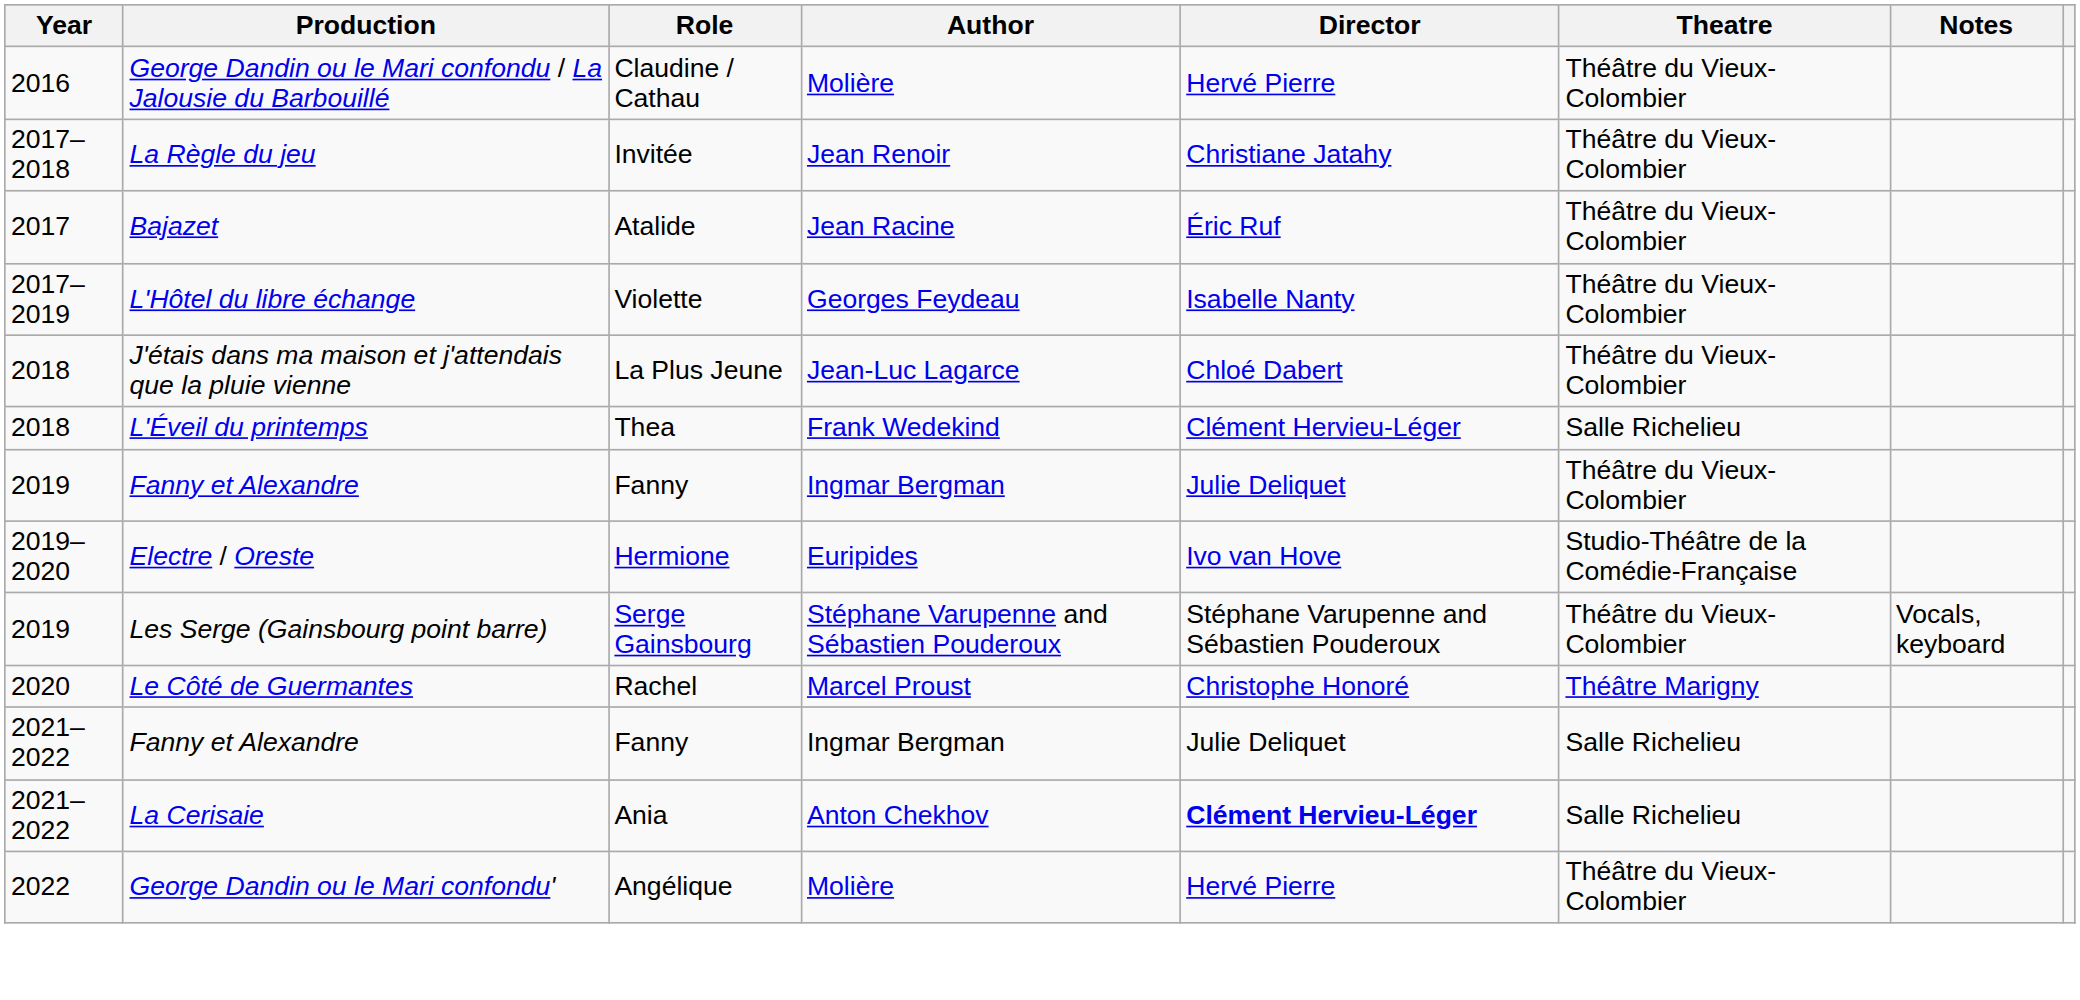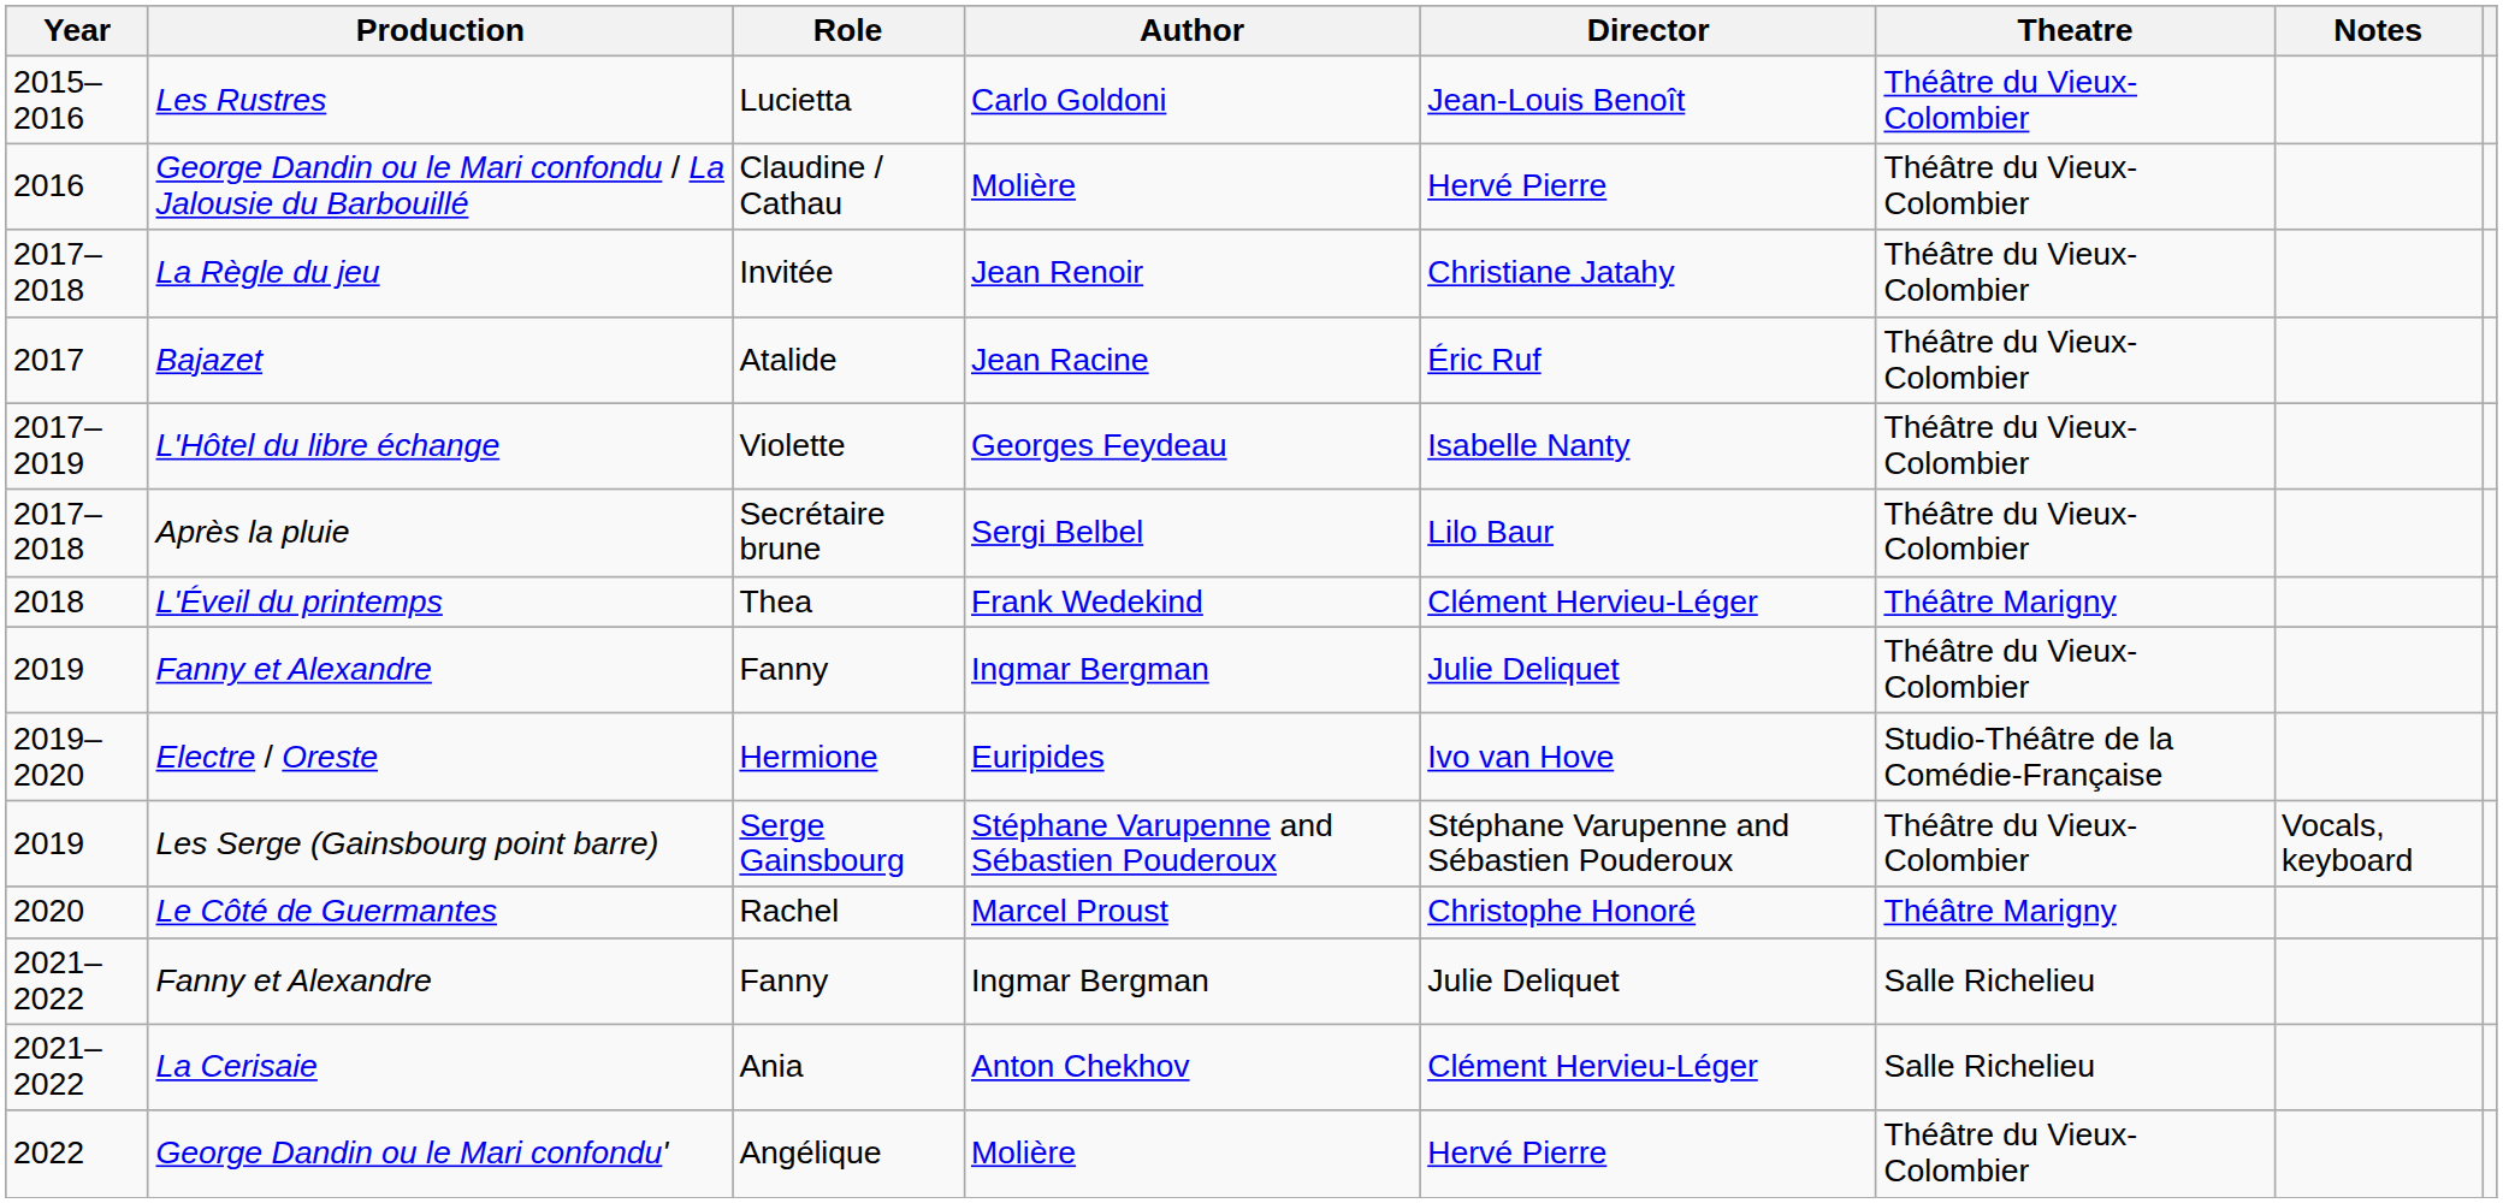+ row: 2015–2016 | Les Rustres | Lucietta | Carlo Goldoni | Jean-Louis Benoît | Théâtre du Vieux-Colombier
+ row: 2017–2018 | Après la pluie | Secrétaire brune | Sergi Belbel | Lilo Baur | Théâtre du Vieux-Colombier
- row: 2018 | J'étais dans ma maison et j'attendais que la pluie vienne | La Plus Jeune | Jean-Luc Lagarce | Chloé Dabert | Théâtre du Vieux-Colombier
L'Éveil du printemps | Theatre: Salle Richelieu -> Théâtre Marigny
La Cerisaie | Director: bold -> normal
